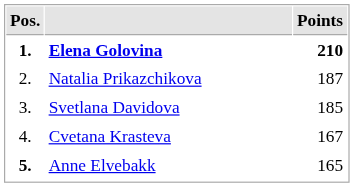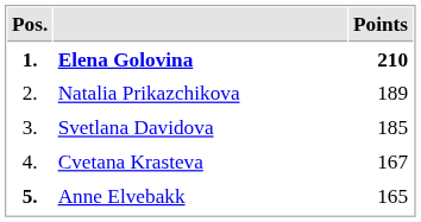Natalia Prikazchikova | Points: 187 -> 189
